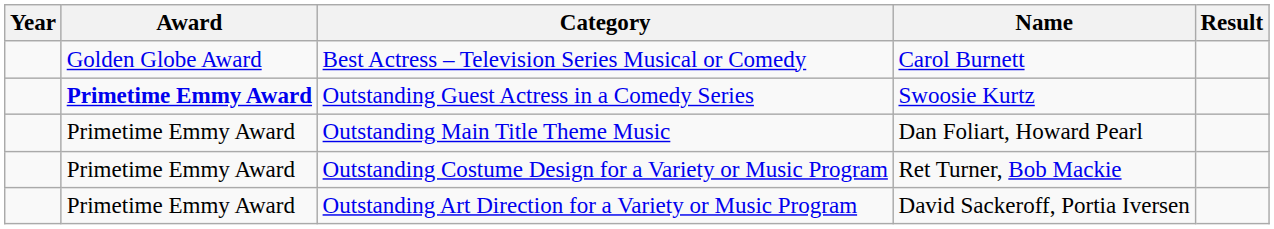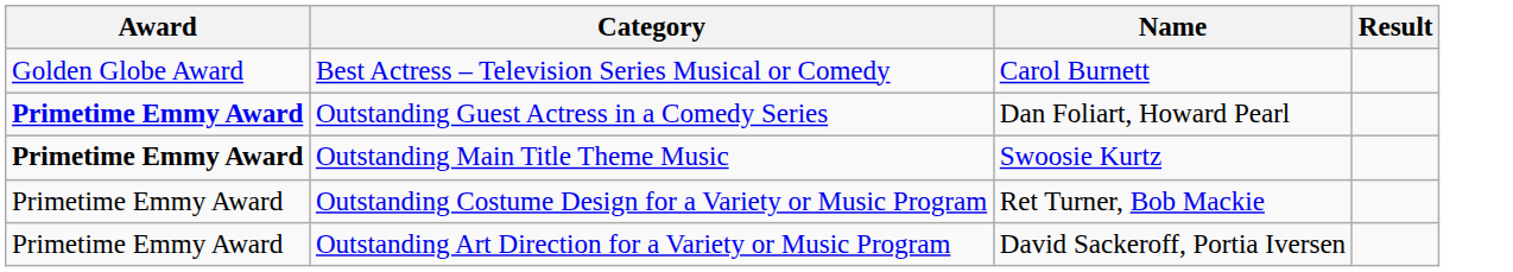- column: Year
Outstanding Guest Actress in a Comedy Series | Name: Swoosie Kurtz -> Dan Foliart, Howard Pearl
Outstanding Main Title Theme Music | Award: normal -> bold
Outstanding Main Title Theme Music | Name: Dan Foliart, Howard Pearl -> Swoosie Kurtz
